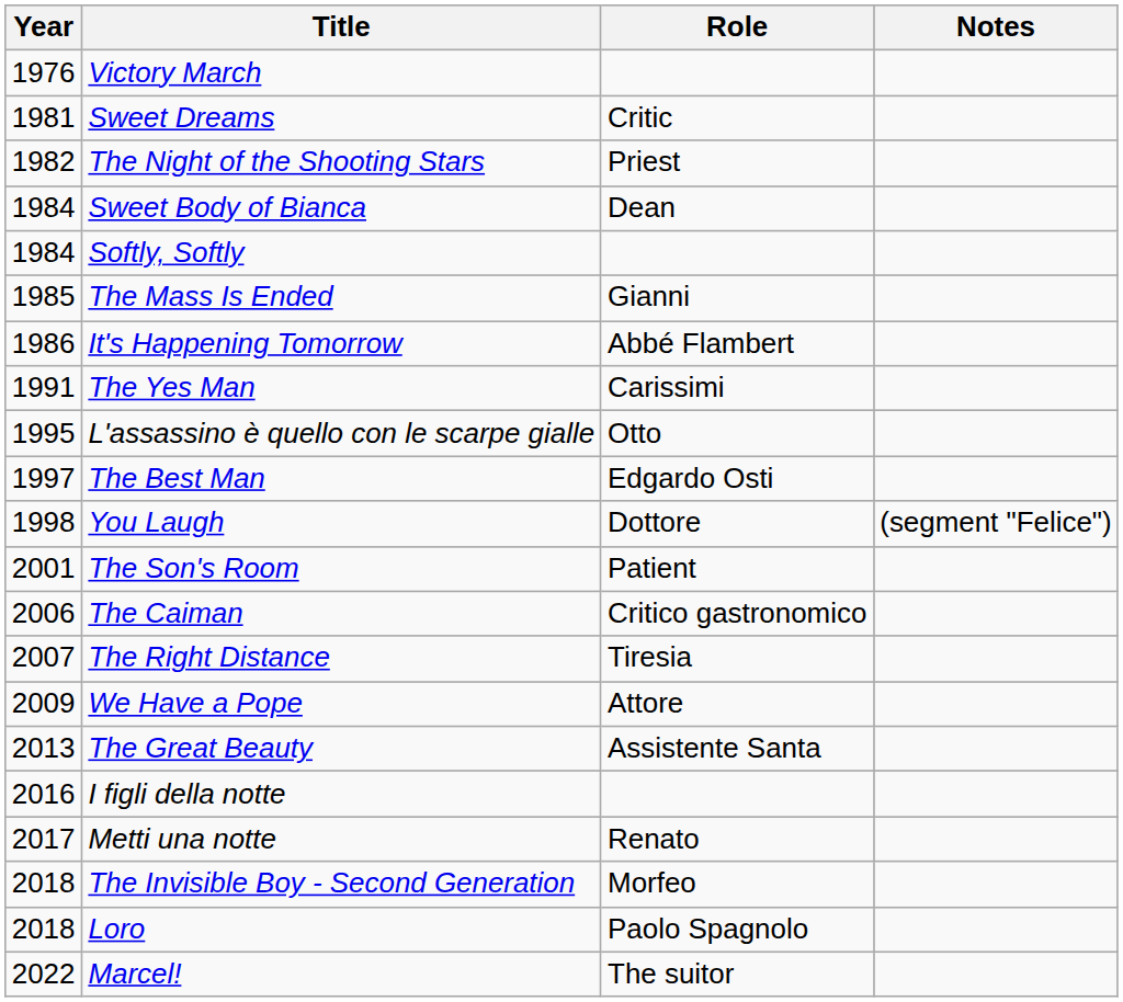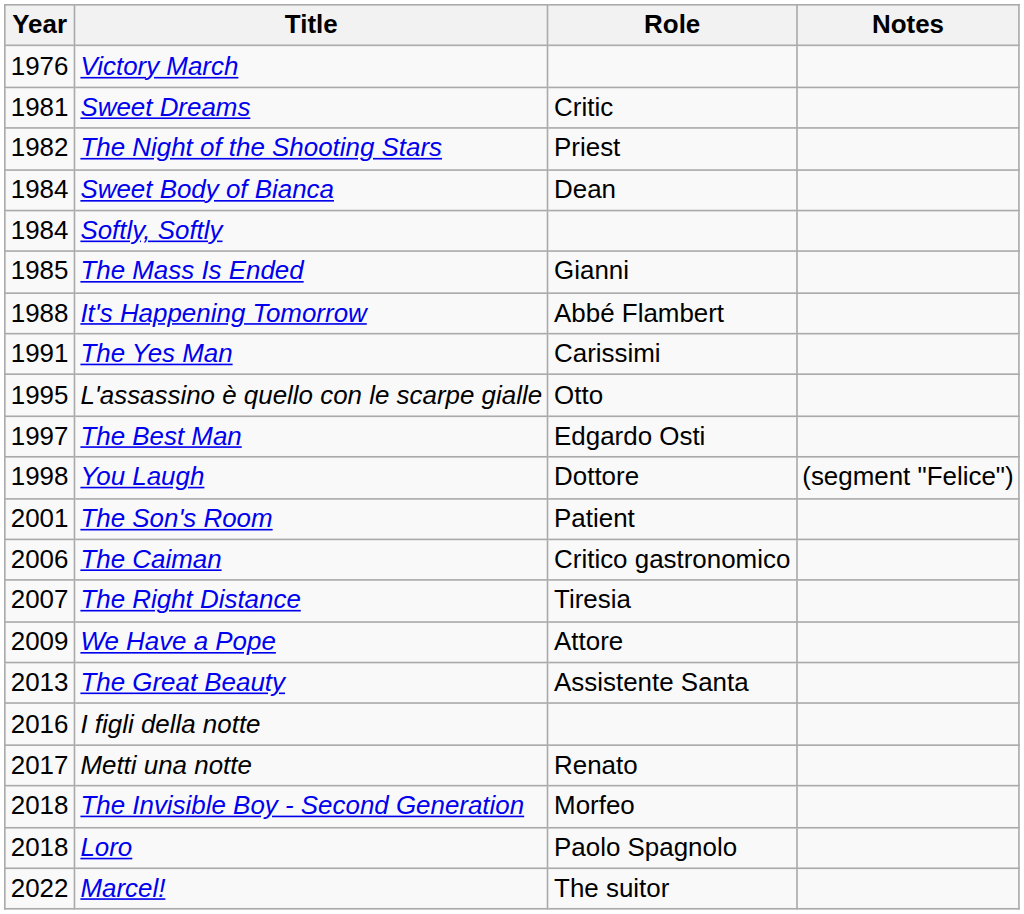It's Happening Tomorrow | Year: 1986 -> 1988
